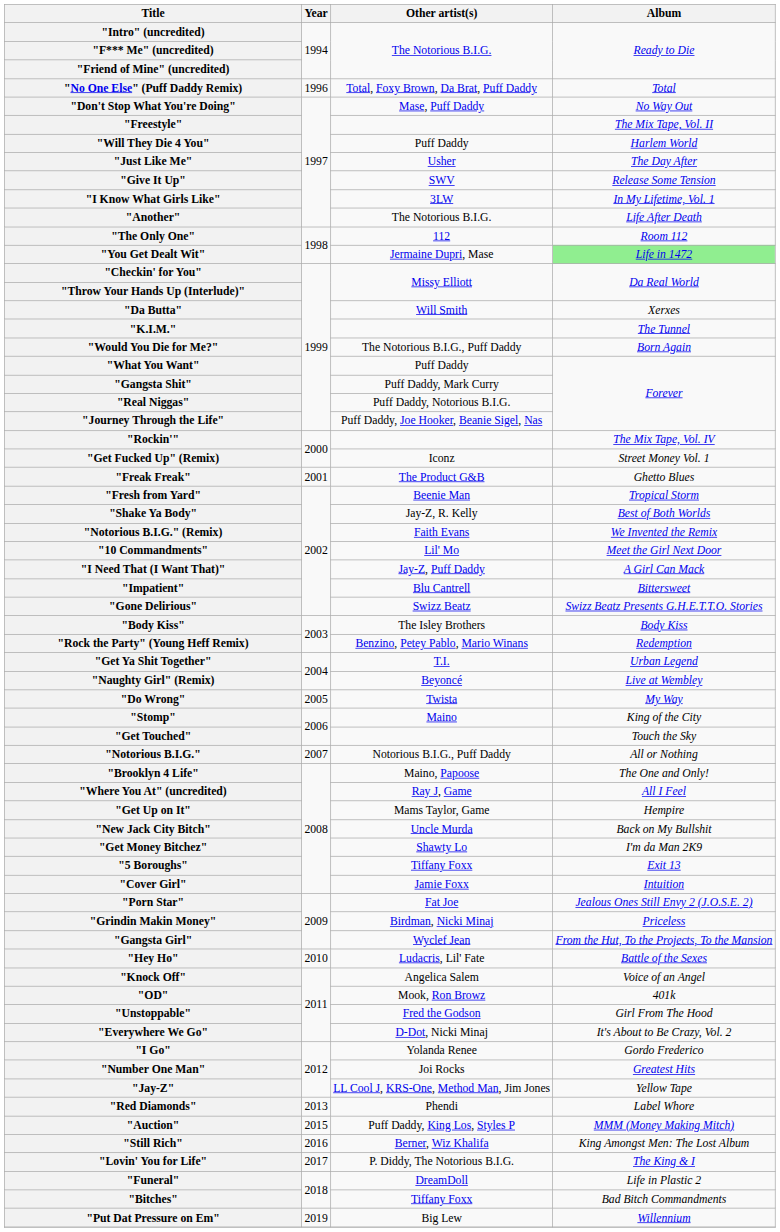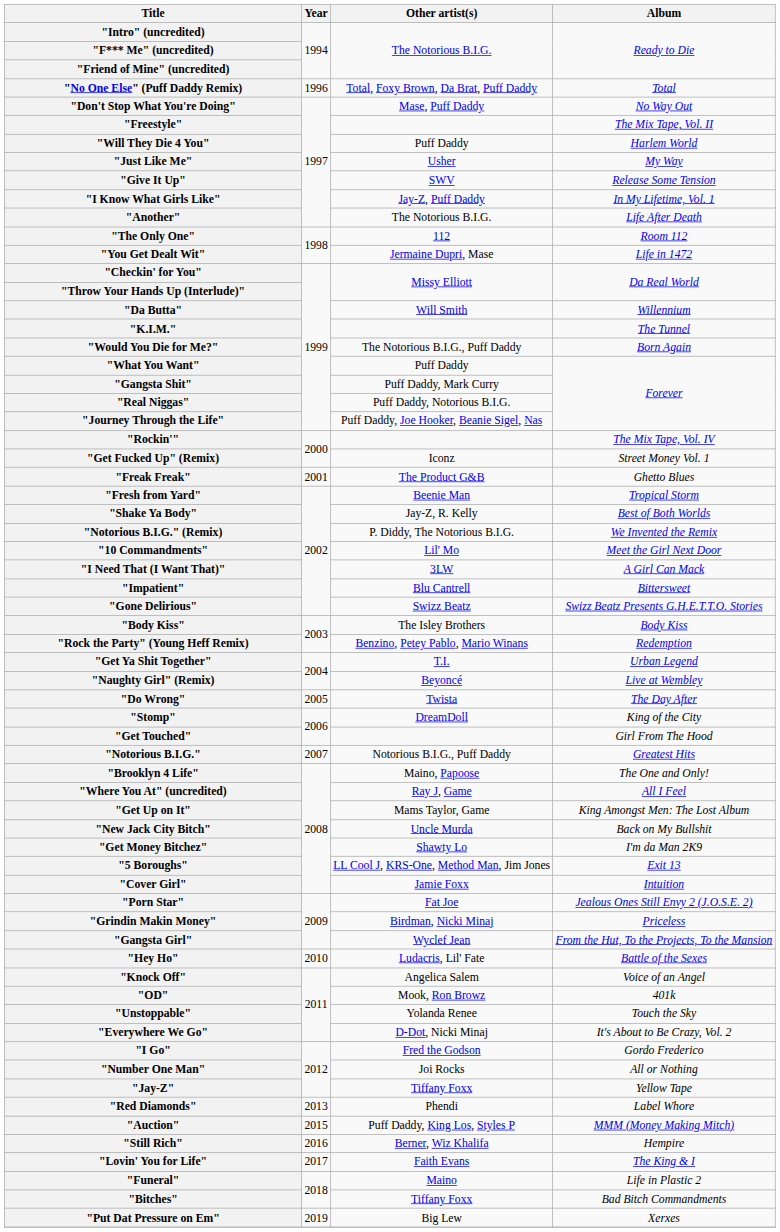"Just Like Me" | Album: The Day After -> My Way
"I Know What Girls Like" | Other artist(s): 3LW -> Jay-Z, Puff Daddy
"You Get Dealt Wit" | Album: lightgreen background -> no background
"Da Butta" | Album: Xerxes -> Willennium
"Notorious B.I.G." (Remix) | Other artist(s): Faith Evans -> P. Diddy, The Notorious B.I.G.
"I Need That (I Want That)" | Other artist(s): Jay-Z, Puff Daddy -> 3LW
"Do Wrong" | Album: My Way -> The Day After
"Stomp" | Other artist(s): Maino -> DreamDoll
"Get Touched" | Album: Touch the Sky -> Girl From The Hood
"Notorious B.I.G." | Album: All or Nothing -> Greatest Hits
"Get Up on It" | Album: Hempire -> King Amongst Men: The Lost Album
"5 Boroughs" | Other artist(s): Tiffany Foxx -> LL Cool J, KRS-One, Method Man, Jim Jones
"Unstoppable" | Other artist(s): Fred the Godson -> Yolanda Renee
"Unstoppable" | Album: Girl From The Hood -> Touch the Sky
"I Go" | Other artist(s): Yolanda Renee -> Fred the Godson
"Number One Man" | Album: Greatest Hits -> All or Nothing
"Jay-Z" | Other artist(s): LL Cool J, KRS-One, Method Man, Jim Jones -> Tiffany Foxx
"Still Rich" | Album: King Amongst Men: The Lost Album -> Hempire
"Lovin' You for Life" | Other artist(s): P. Diddy, The Notorious B.I.G. -> Faith Evans
"Funeral" | Other artist(s): DreamDoll -> Maino
"Put Dat Pressure on Em" | Album: Willennium -> Xerxes
